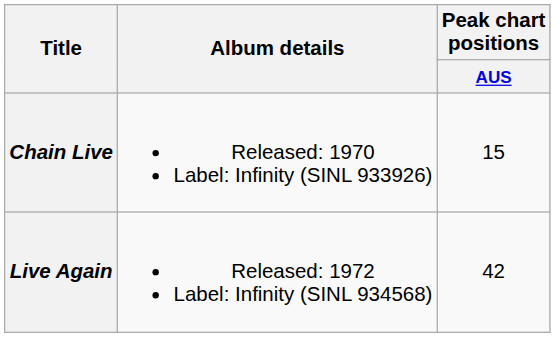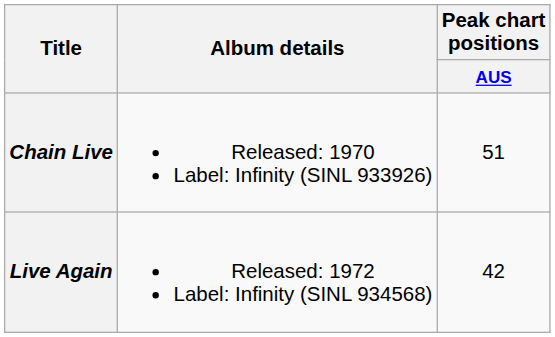Chain Live | Peak chart positions / AUS: 15 -> 51
